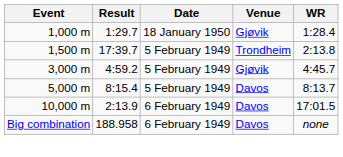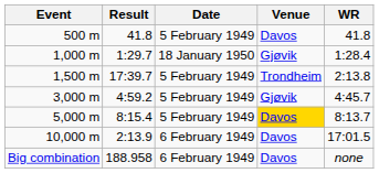+ row: 500 m | 41.8 | 5 February 1949 | Davos | 41.8
5,000 m | Venue: no background -> gold background
